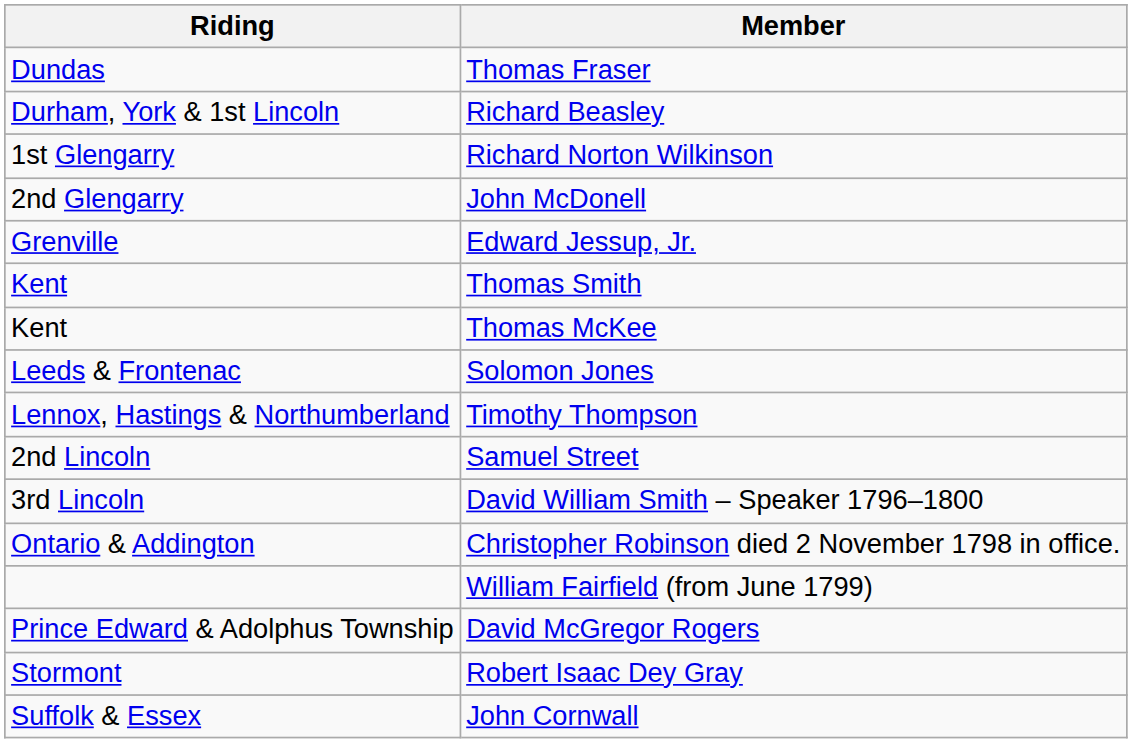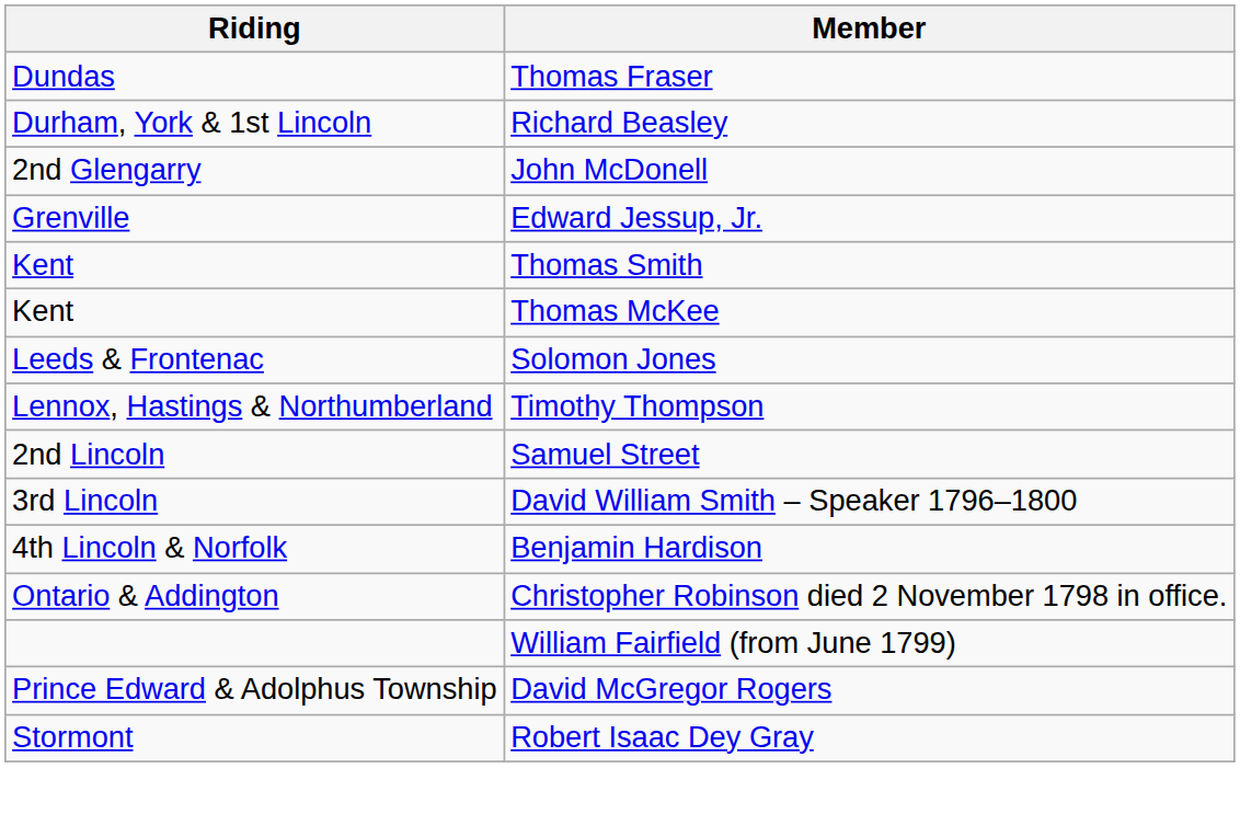- row: 1st Glengarry | Richard Norton Wilkinson
+ row: 4th Lincoln & Norfolk | Benjamin Hardison
- row: Suffolk & Essex | John Cornwall
